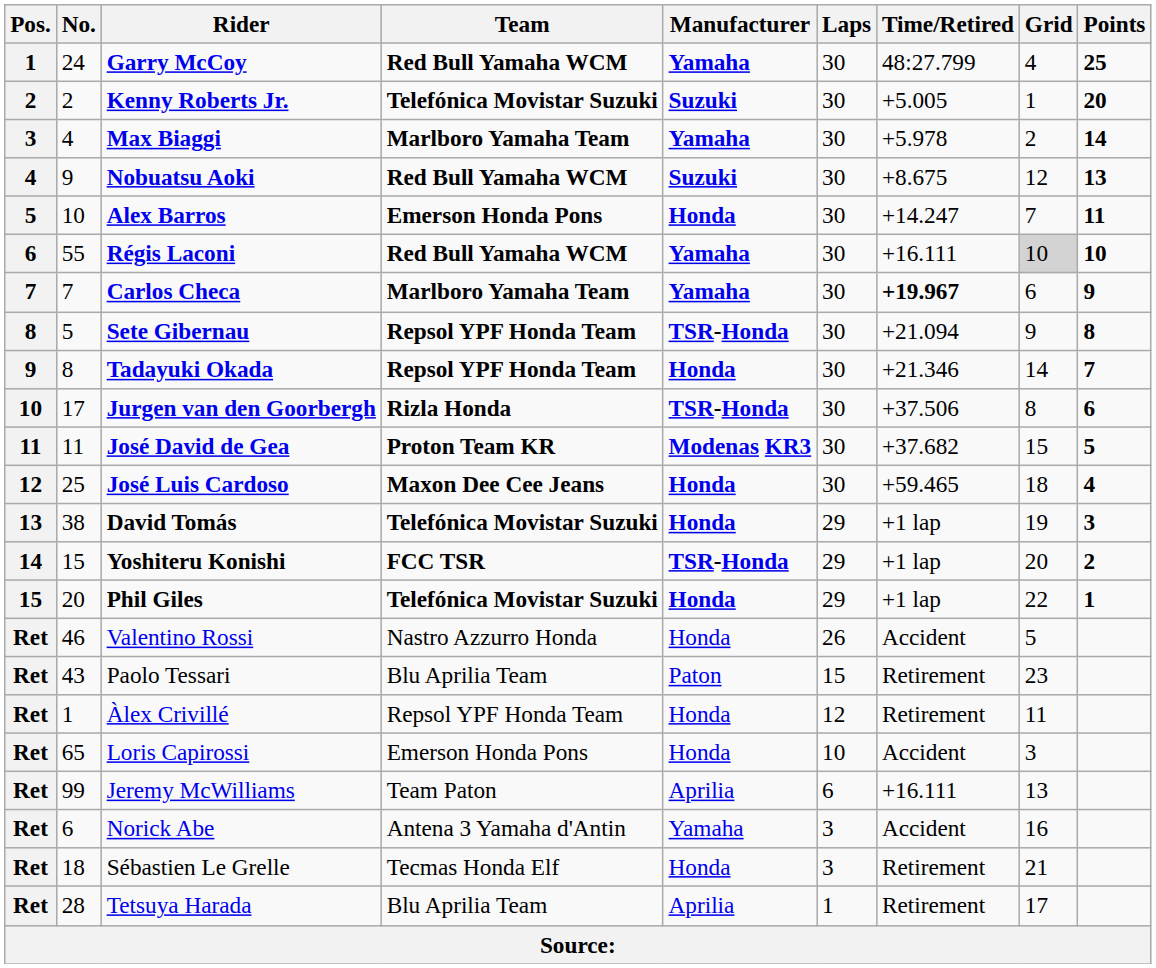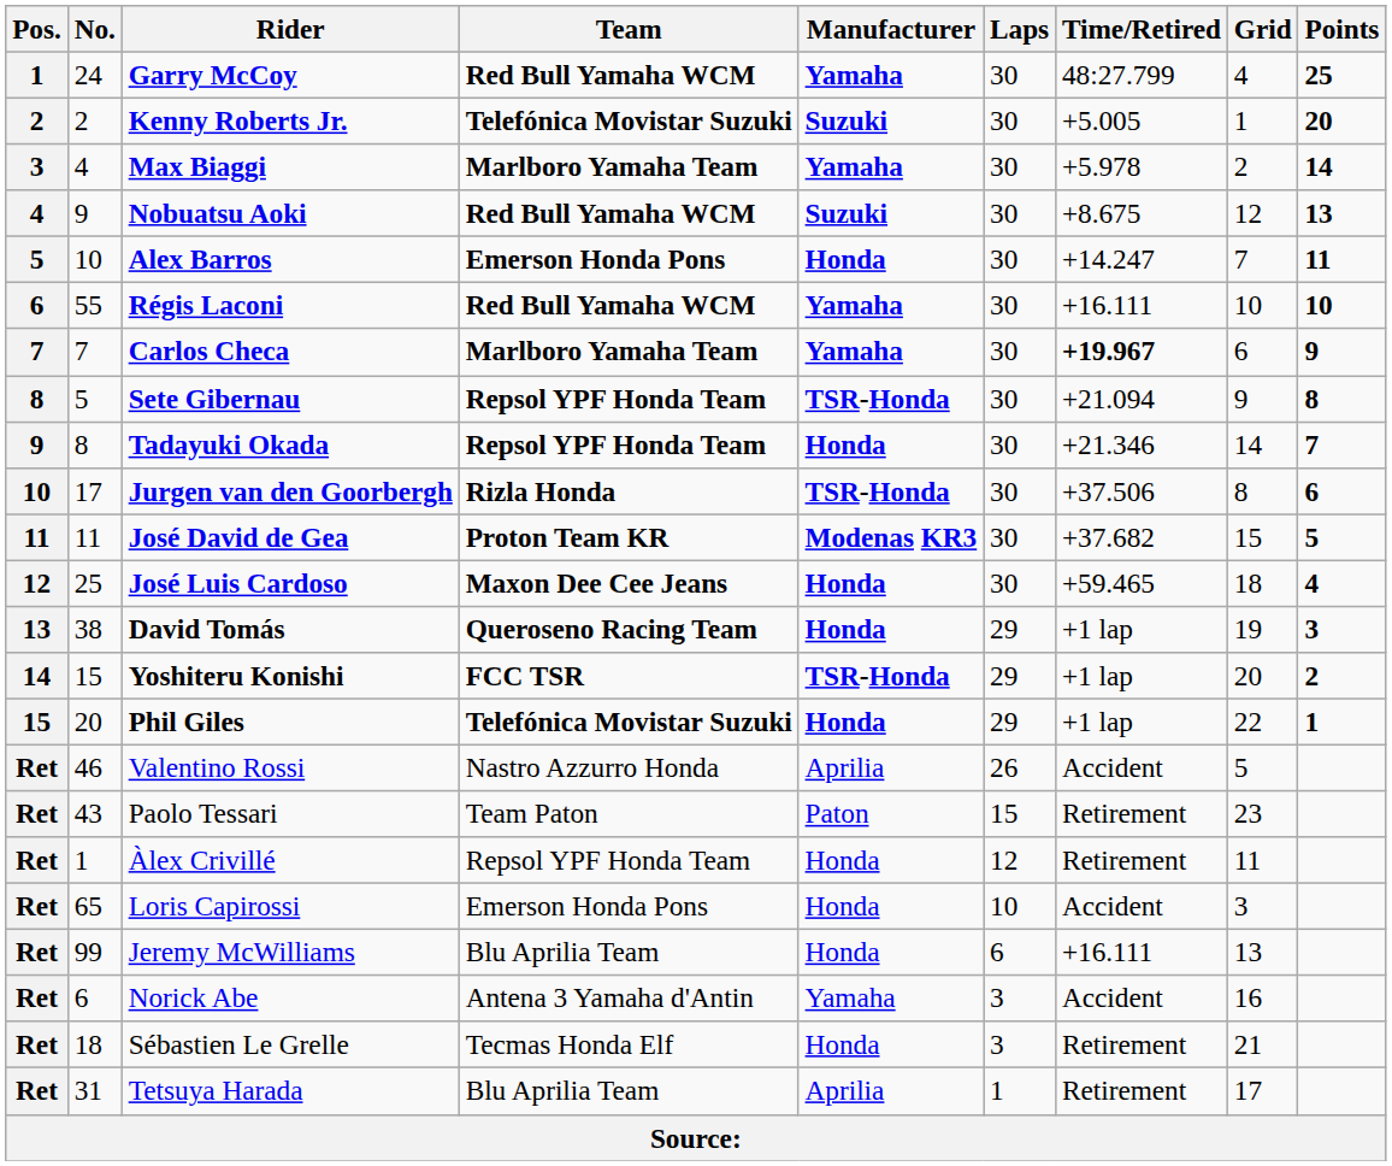Régis Laconi | Grid: lightgrey background -> no background
David Tomás | Team: Telefónica Movistar Suzuki -> Queroseno Racing Team
Valentino Rossi | Manufacturer: Honda -> Aprilia
Paolo Tessari | Team: Blu Aprilia Team -> Team Paton
Jeremy McWilliams | Team: Team Paton -> Blu Aprilia Team
Jeremy McWilliams | Manufacturer: Aprilia -> Honda
Tetsuya Harada | No.: 28 -> 31
